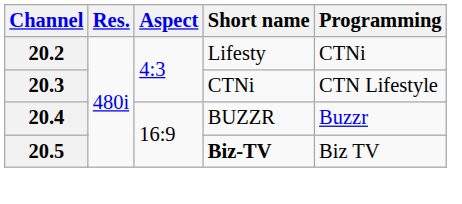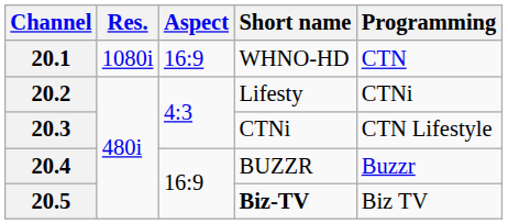+ row: 20.1 | 1080i | 16:9 | WHNO-HD | CTN
